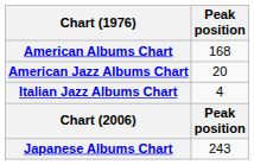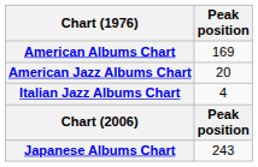American Albums Chart | Peak position: 168 -> 169
